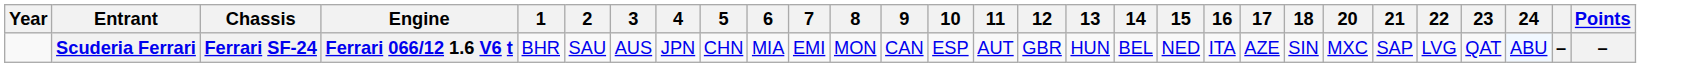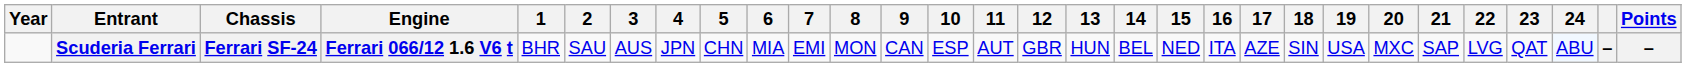+ column: 19 | USA
